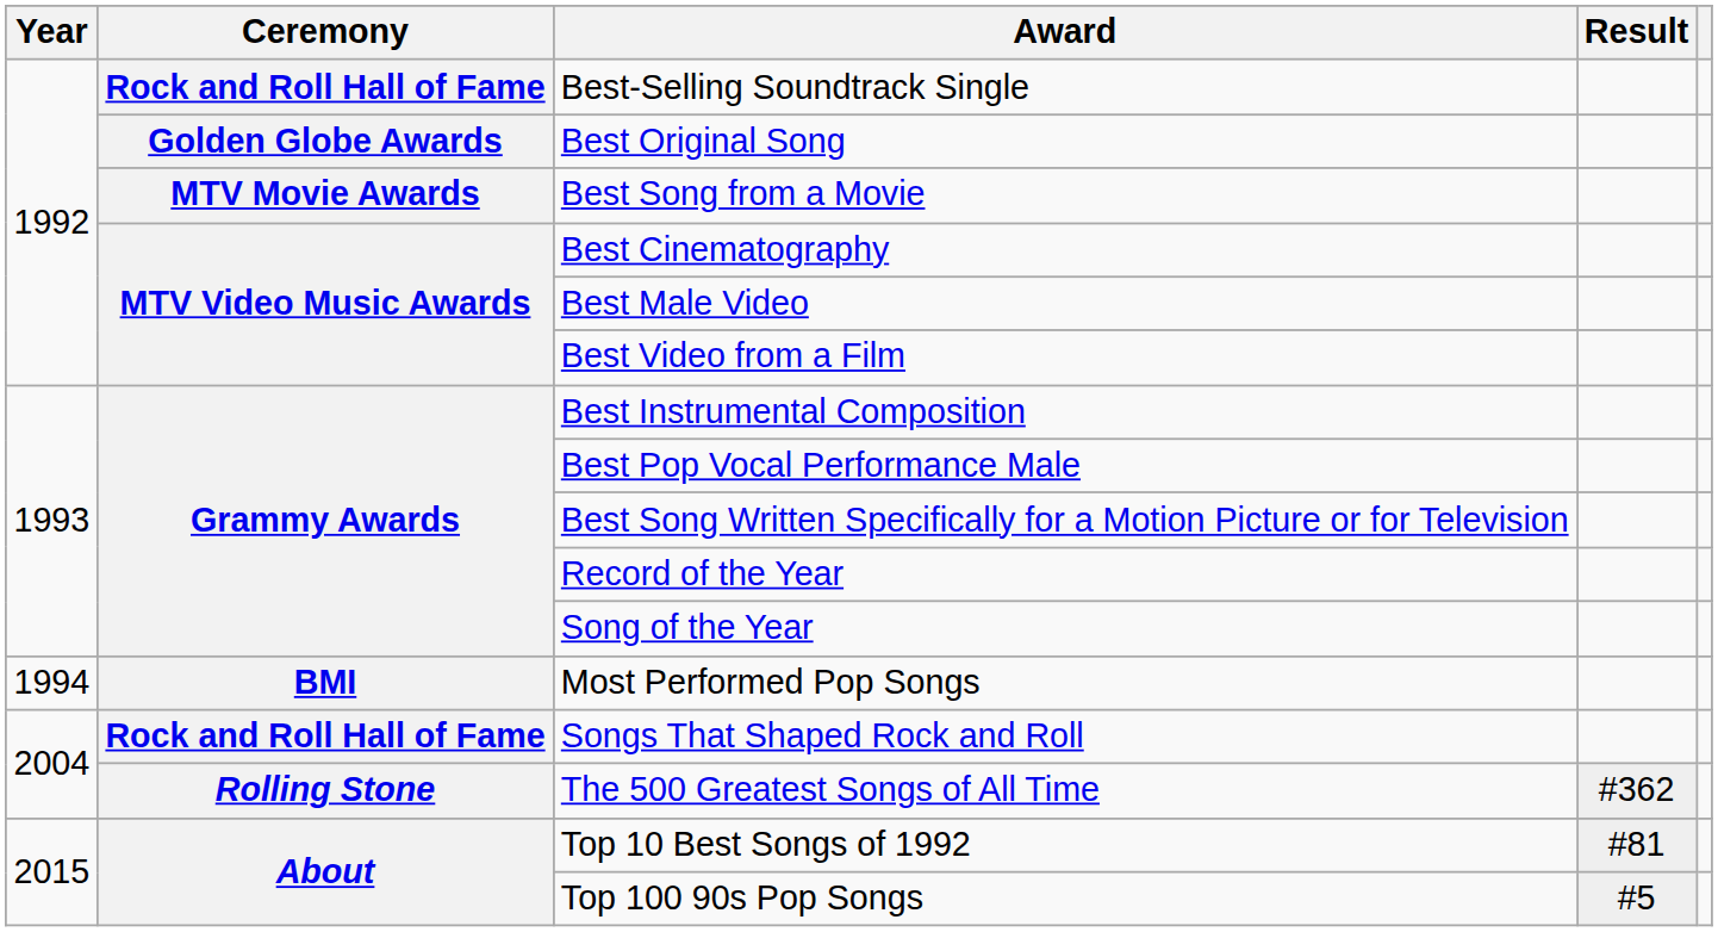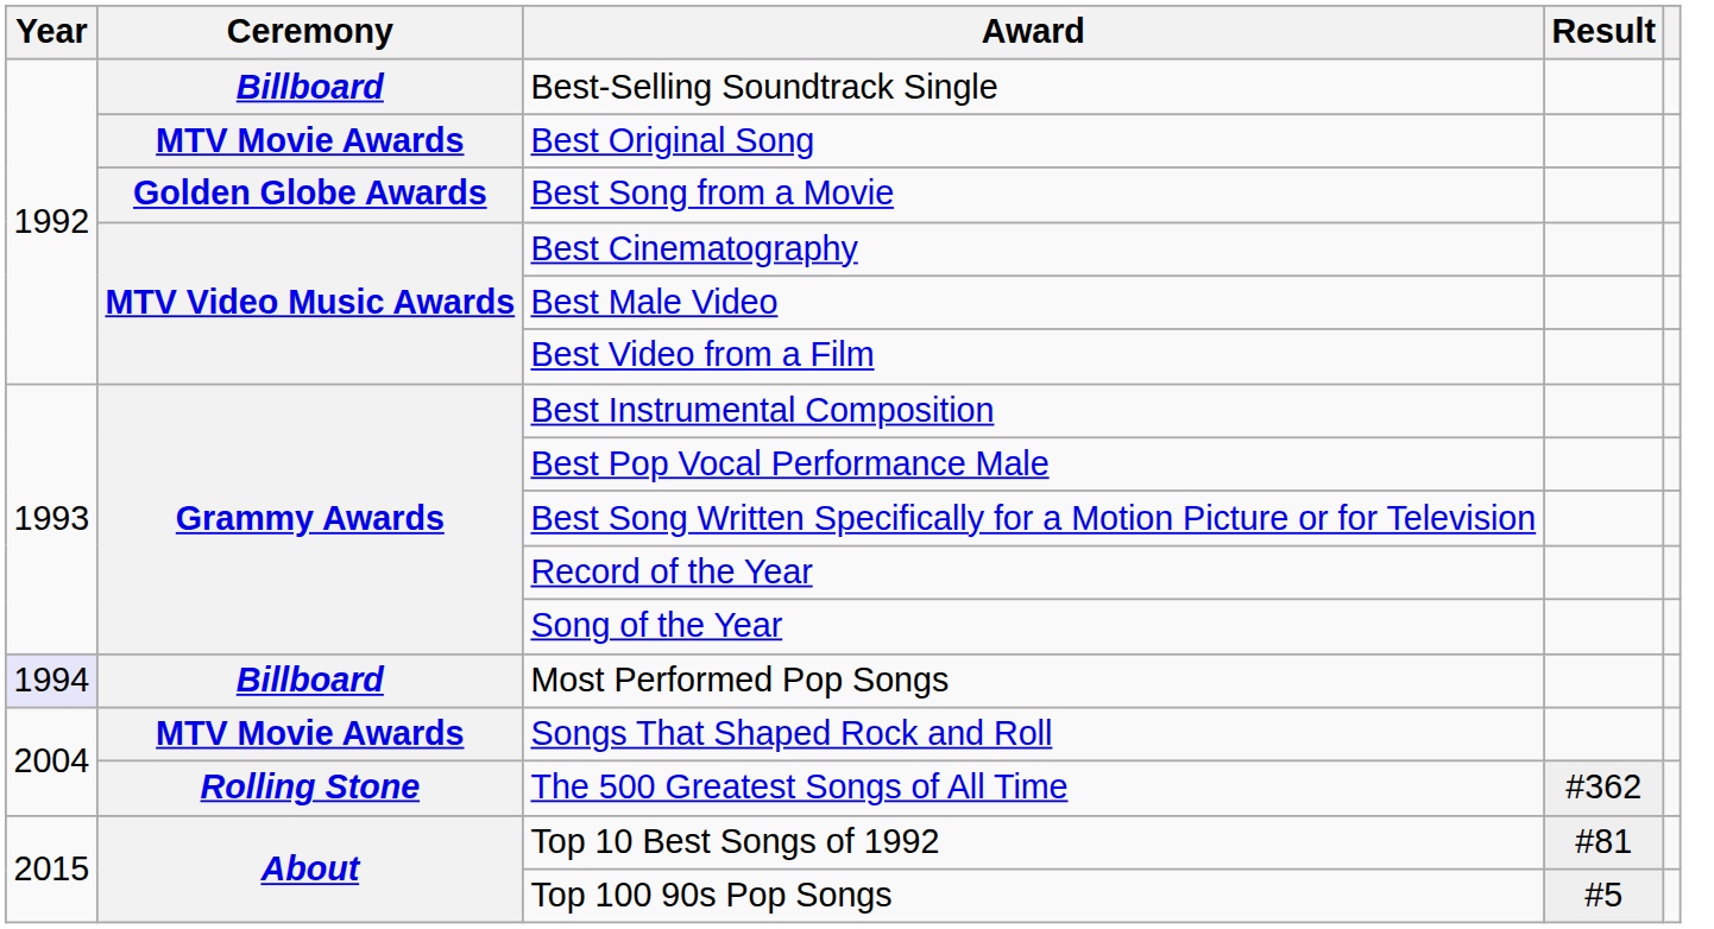Best-Selling Soundtrack Single | Ceremony: Rock and Roll Hall of Fame -> Billboard
Best Original Song | Ceremony: Golden Globe Awards -> MTV Movie Awards
Best Song from a Movie | Ceremony: MTV Movie Awards -> Golden Globe Awards
Most Performed Pop Songs | Year: no background -> lavender background
Most Performed Pop Songs | Ceremony: BMI -> Billboard
Songs That Shaped Rock and Roll | Ceremony: Rock and Roll Hall of Fame -> MTV Movie Awards
